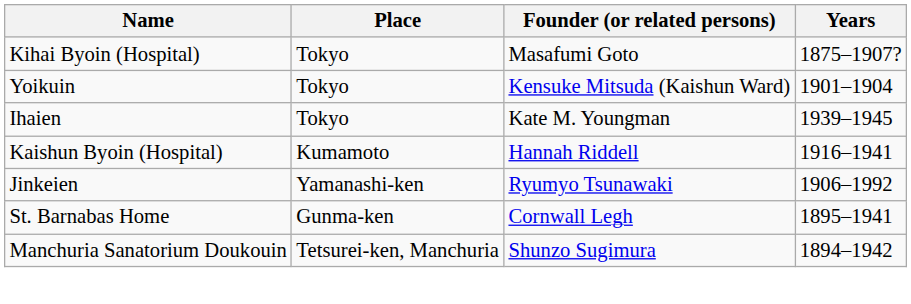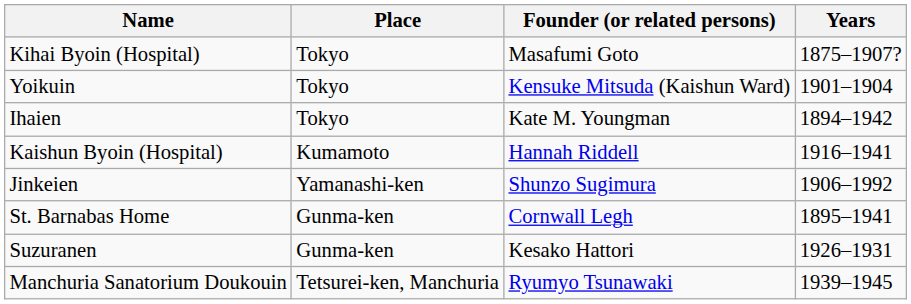Ihaien | Years: 1939–1945 -> 1894–1942
Jinkeien | Founder (or related persons): Ryumyo Tsunawaki -> Shunzo Sugimura
+ row: Suzuranen | Gunma-ken | Kesako Hattori | 1926–1931
Manchuria Sanatorium Doukouin | Founder (or related persons): Shunzo Sugimura -> Ryumyo Tsunawaki
Manchuria Sanatorium Doukouin | Years: 1894–1942 -> 1939–1945
